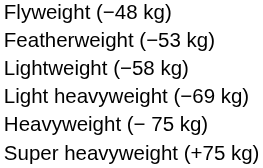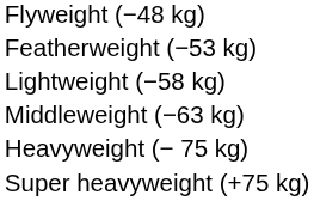+ row: Middleweight (−63 kg)
- row: Light heavyweight (−69 kg)
